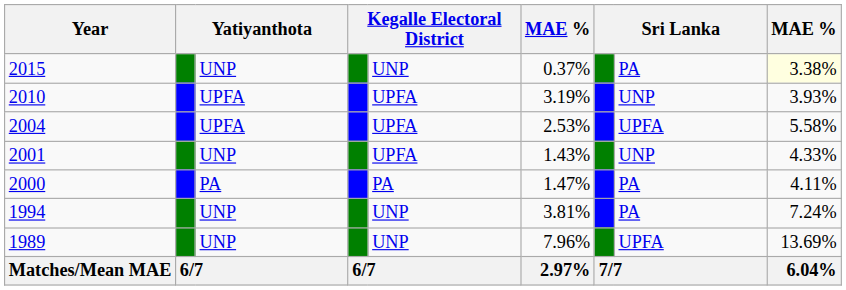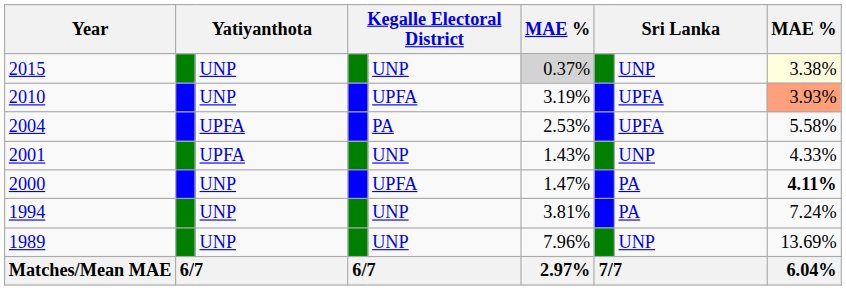2015 | column 6: no background -> lightgrey background
2015 | column 8: PA -> UNP
2010 | column 3: UPFA -> UNP
2010 | column 8: UNP -> UPFA
2010 | column 9: no background -> lightsalmon background
2004 | column 5: UPFA -> PA
2001 | column 3: UNP -> UPFA
2001 | column 5: UPFA -> UNP
2000 | column 3: PA -> UNP
2000 | column 5: PA -> UPFA
2000 | column 9: normal -> bold
1989 | column 8: UPFA -> UNP
